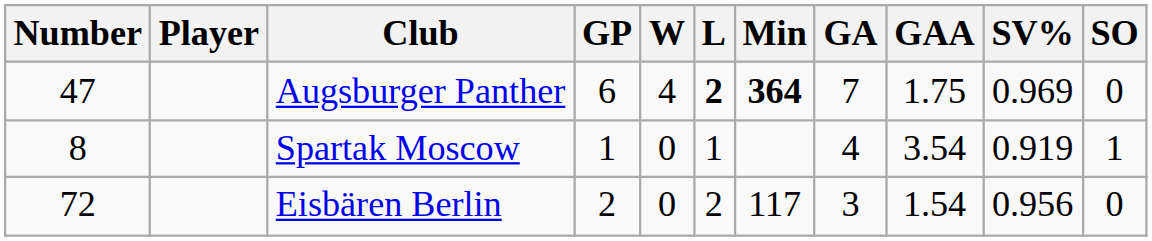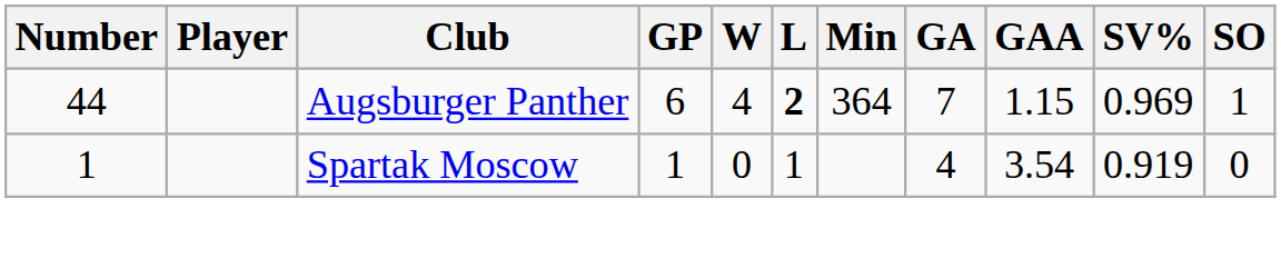Augsburger Panther | Number: 47 -> 44
Augsburger Panther | Min: bold -> normal
Augsburger Panther | GAA: 1.75 -> 1.15
Augsburger Panther | SO: 0 -> 1
Spartak Moscow | Number: 8 -> 1
Spartak Moscow | SO: 1 -> 0
- row: 72 | Eisbären Berlin | 2 | 0 | 2 | 117 | 3 | 1.54 | 0.956 | 0
